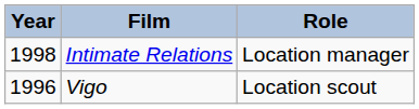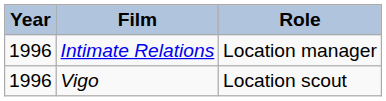Intimate Relations | Year: 1998 -> 1996
